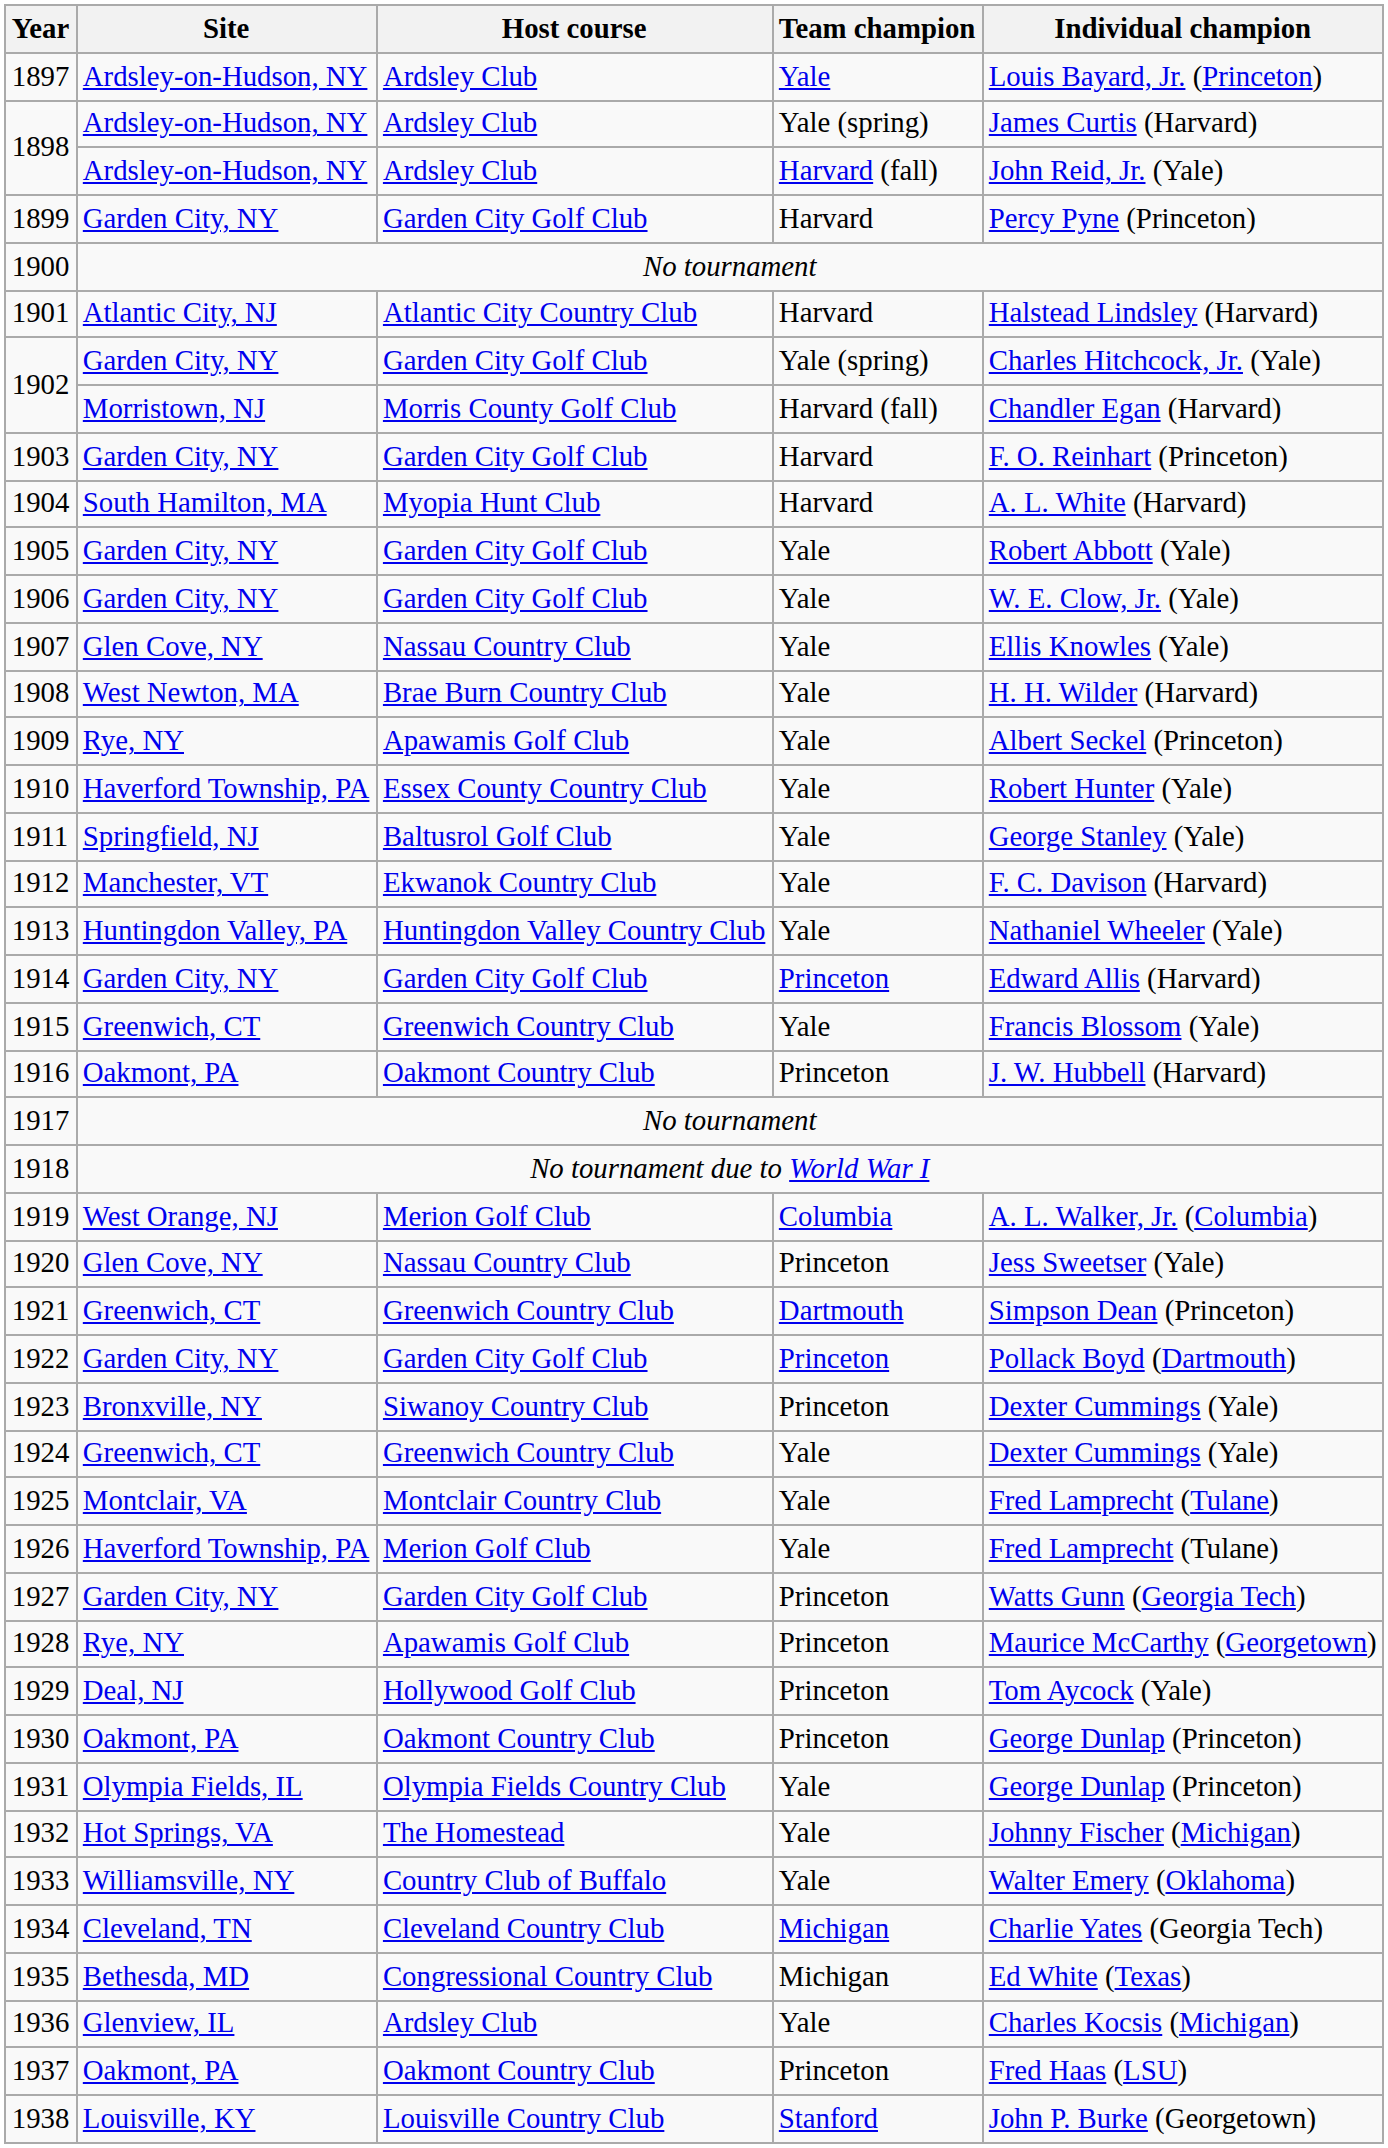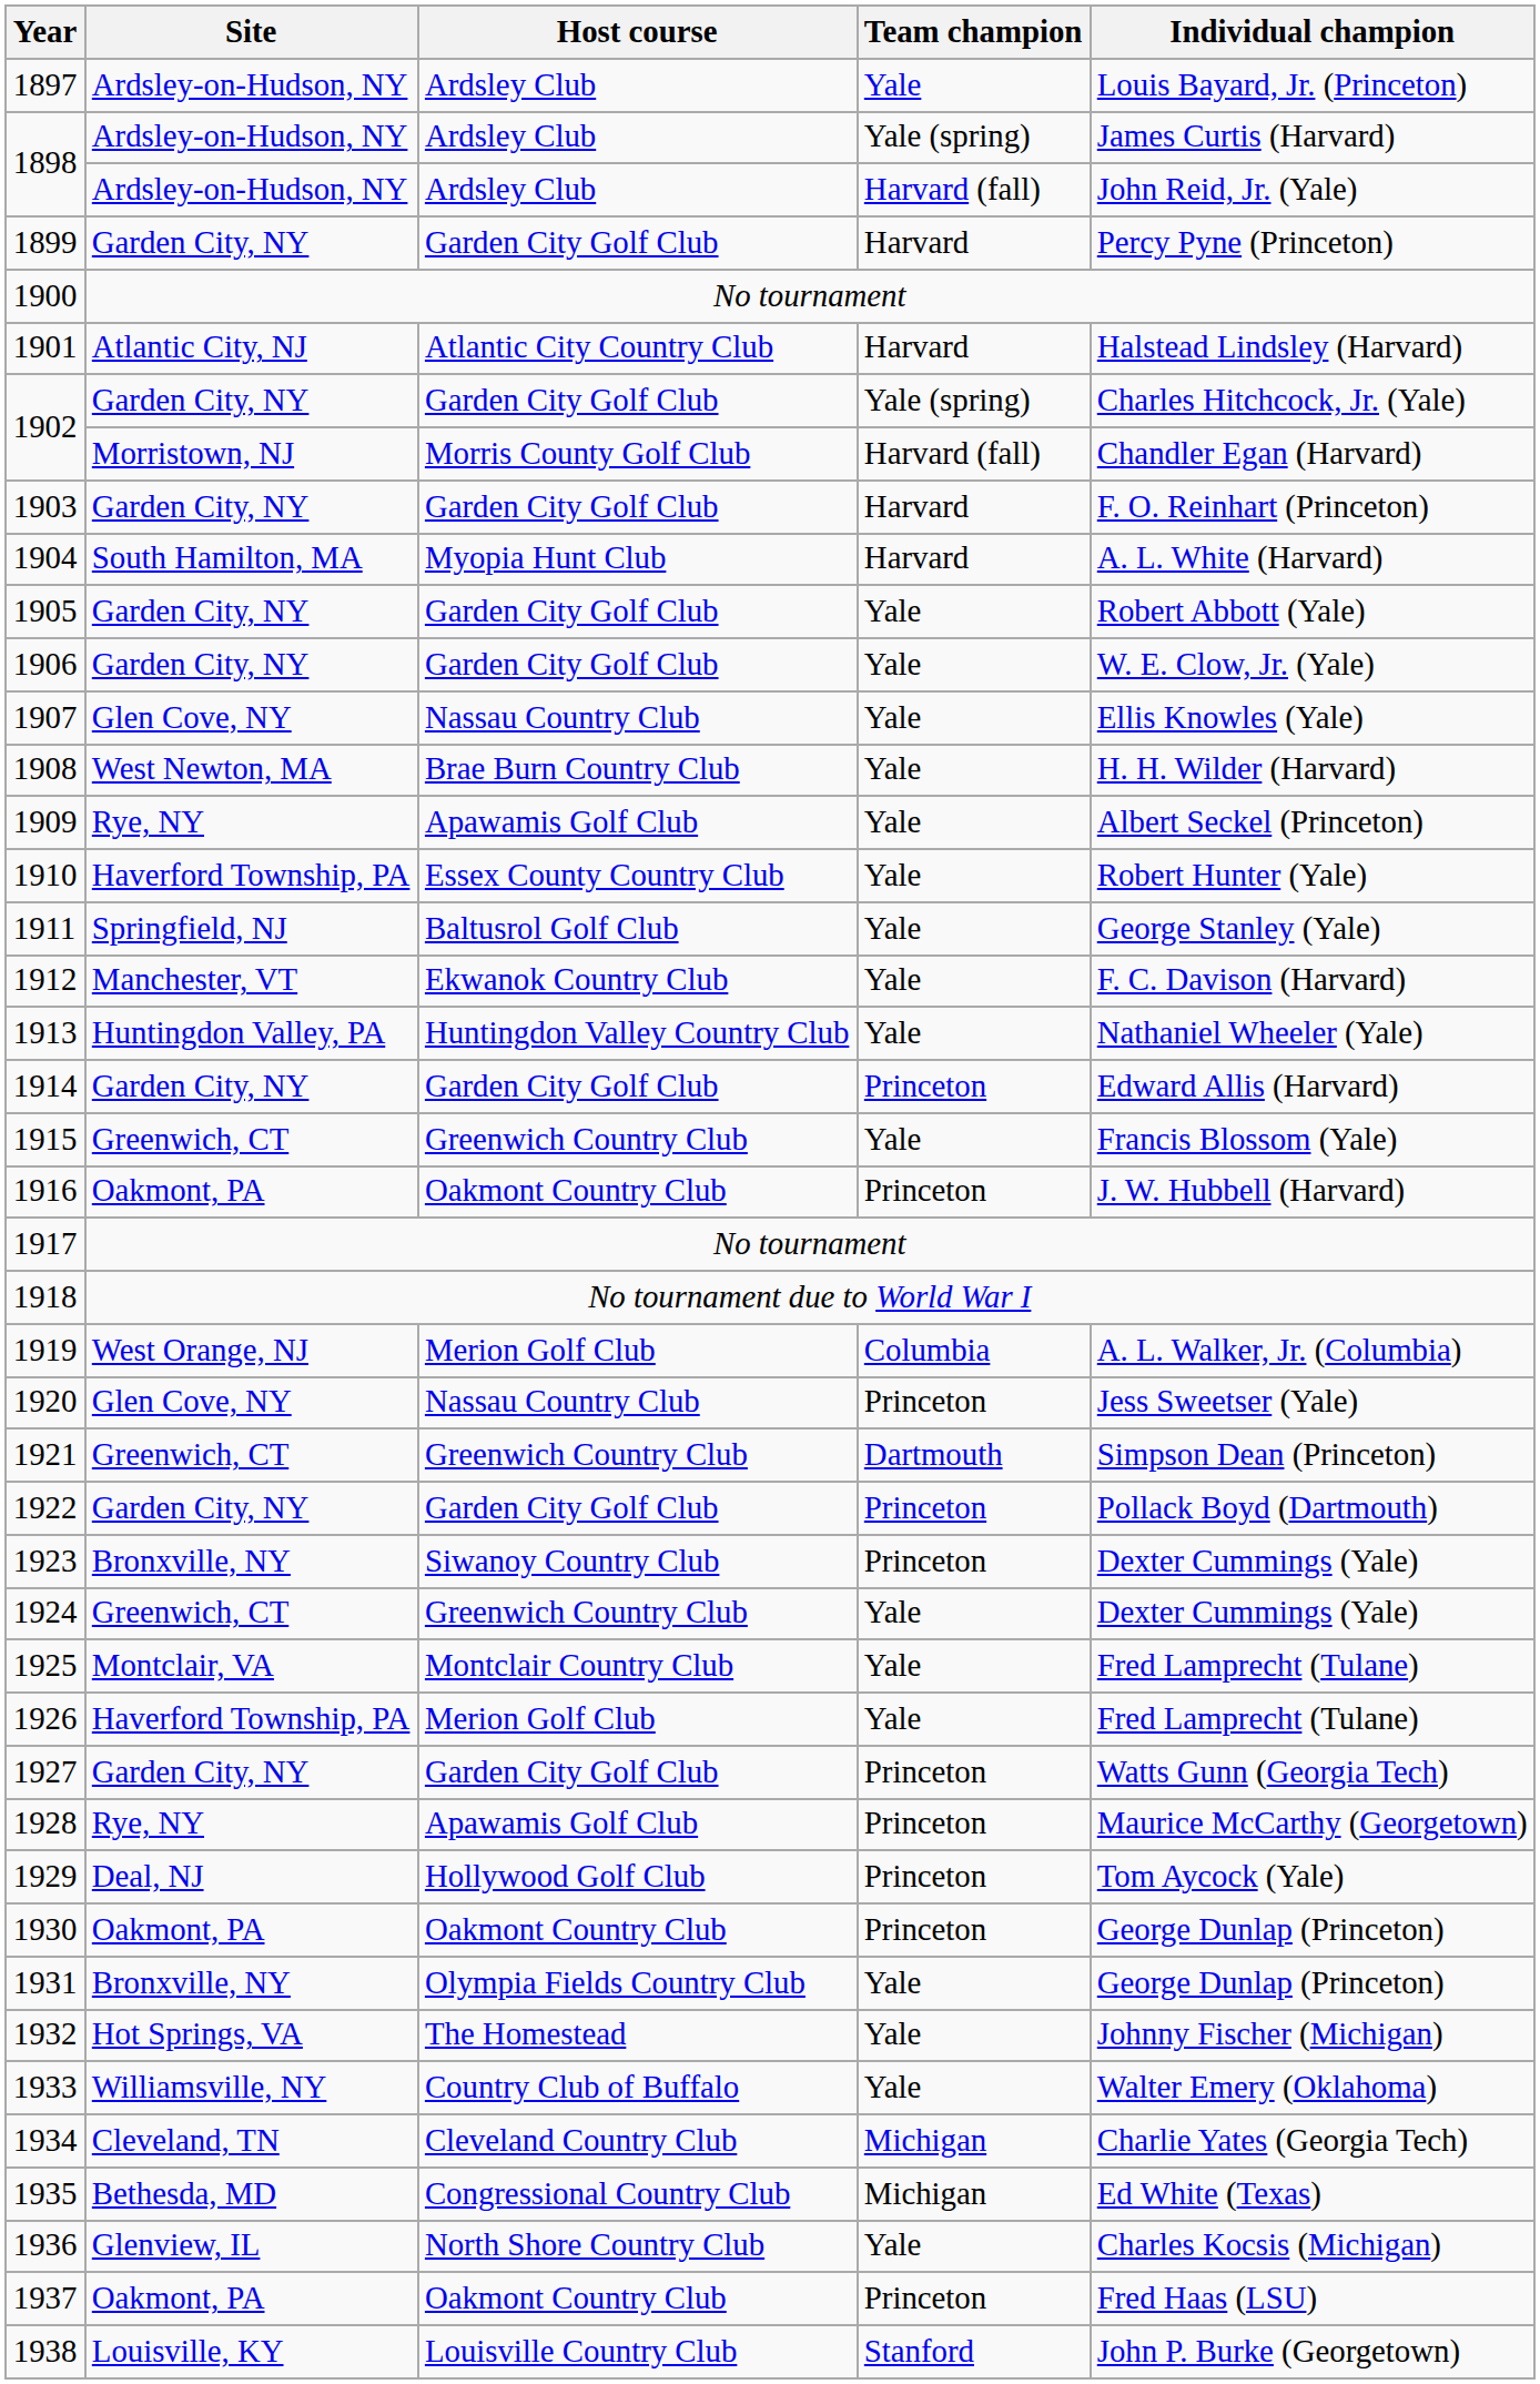1931 | Site: Olympia Fields, IL -> Bronxville, NY
1936 | Host course: Ardsley Club -> North Shore Country Club
